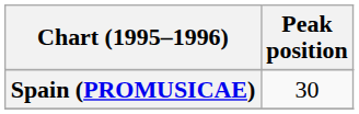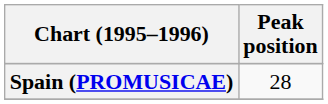Spain (PROMUSICAE) | Peak position: 30 -> 28
